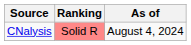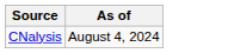- column: Ranking | Solid R
